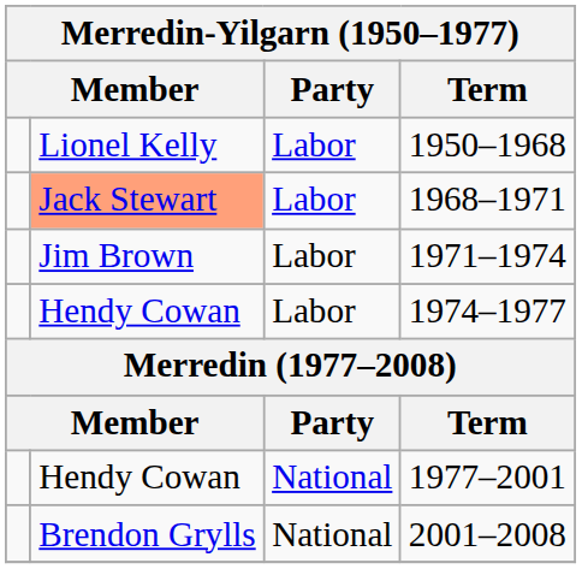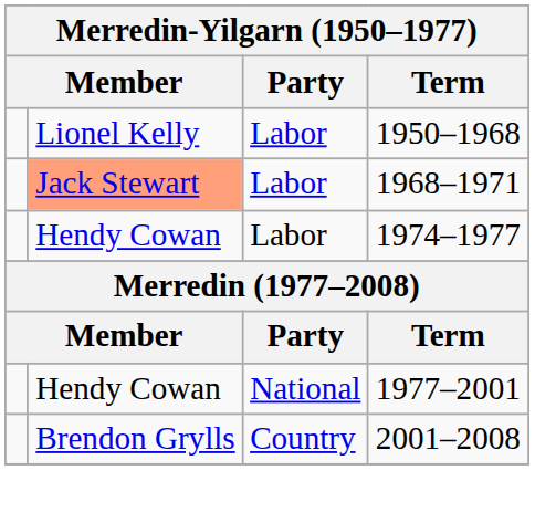- row: Jim Brown | Labor | 1971–1974
2001–2008 | Party: National -> Country
